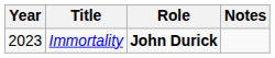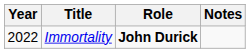Immortality | Year: 2023 -> 2022
